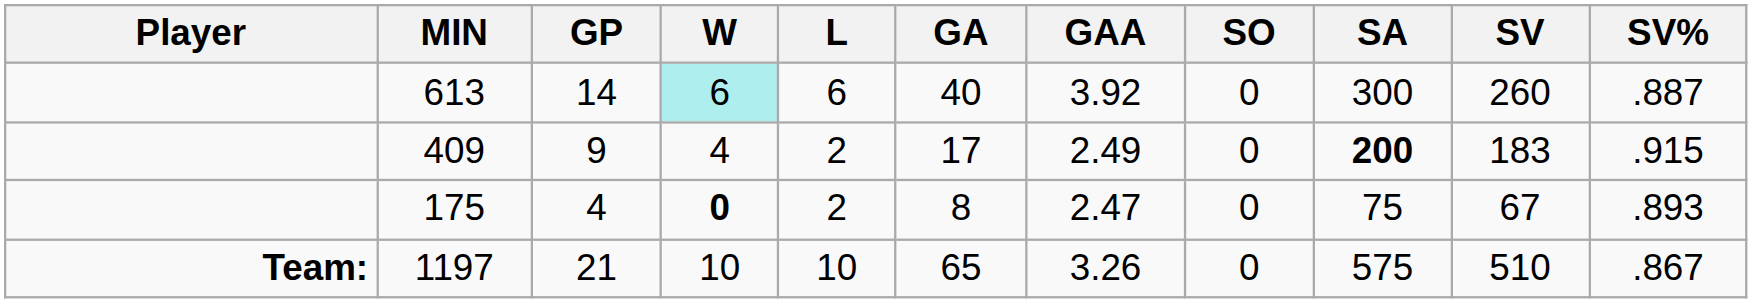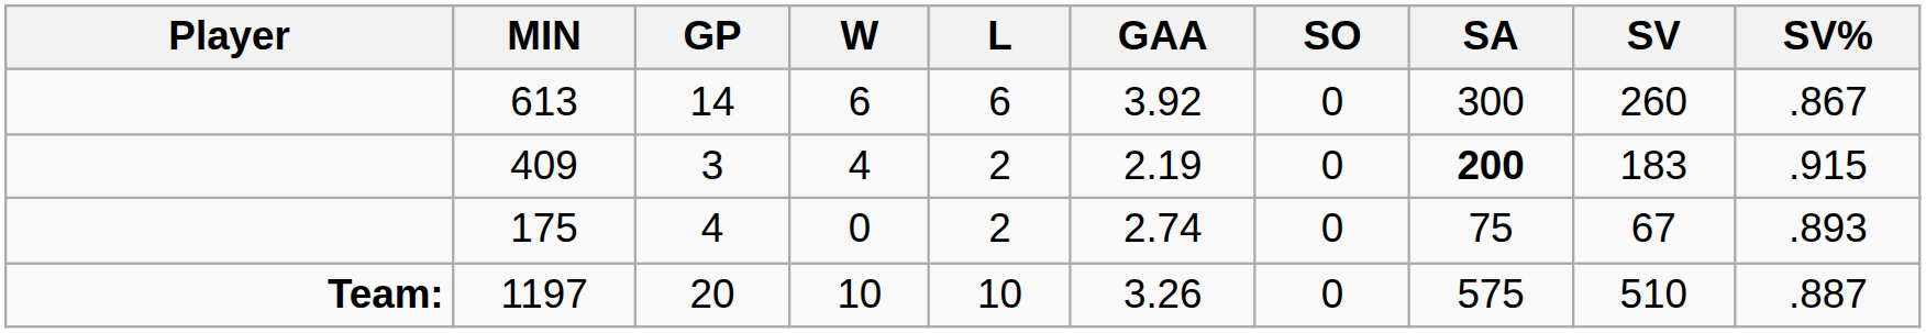- column: GA | 40 | 17 | 8 | 65
613 | W: paleturquoise background -> no background
613 | SV%: .887 -> .867
409 | GP: 9 -> 3
409 | GAA: 2.49 -> 2.19
175 | W: bold -> normal
175 | GAA: 2.47 -> 2.74
1197 | GP: 21 -> 20
1197 | SV%: .867 -> .887
